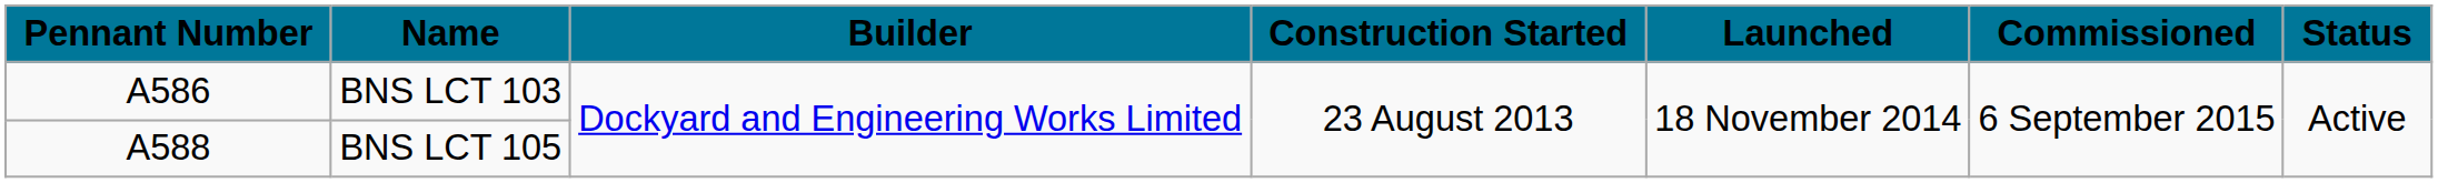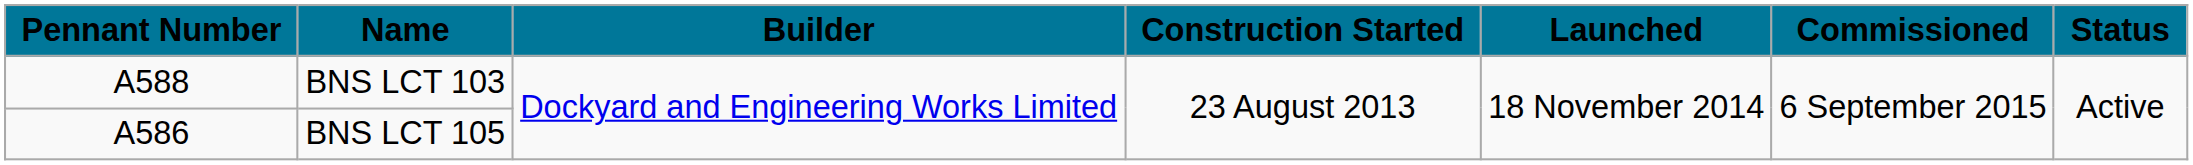BNS LCT 103 | Pennant Number: A586 -> A588
BNS LCT 105 | Pennant Number: A588 -> A586
